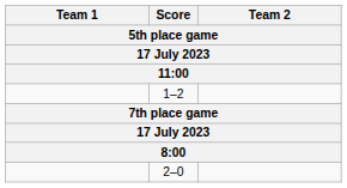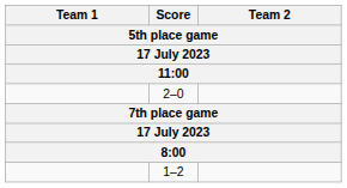rows swapped: 2–0 <-> 1–2
